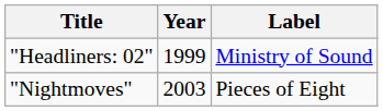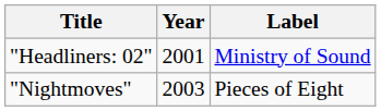"Headliners: 02" | Year: 1999 -> 2001
